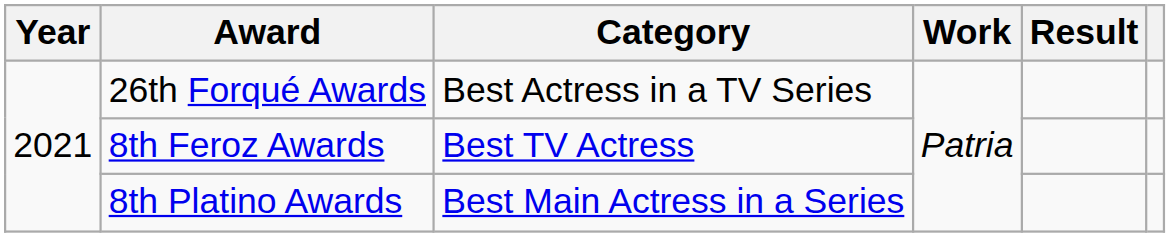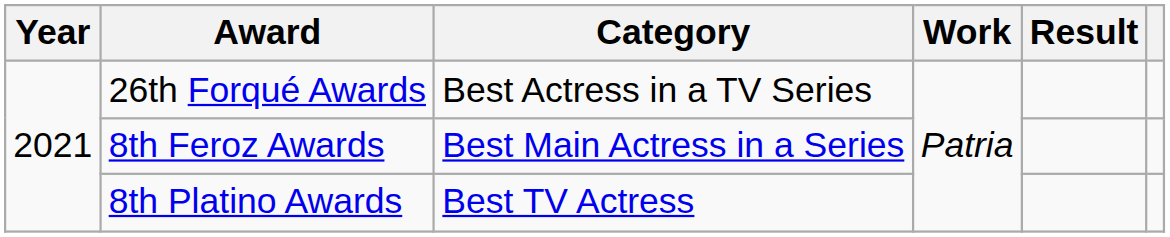8th Feroz Awards | Category: Best TV Actress -> Best Main Actress in a Series
8th Platino Awards | Category: Best Main Actress in a Series -> Best TV Actress
